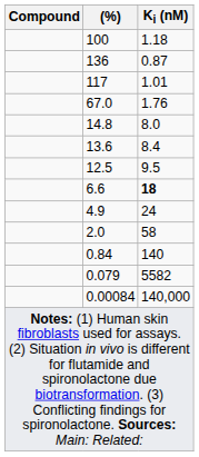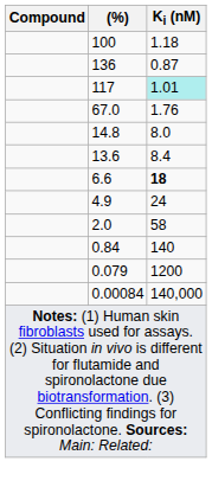117 | Ki (nM): no background -> paleturquoise background
- row: 12.5 | 9.5
0.079 | Ki (nM): 5582 -> 1200
